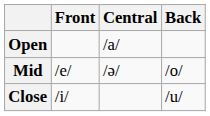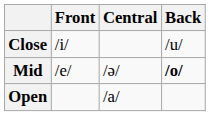rows swapped: Close <-> Open
Mid | Back: normal -> bold
